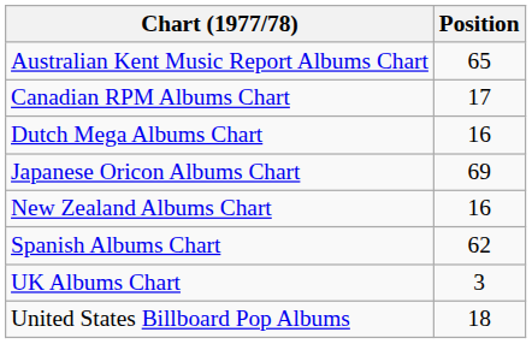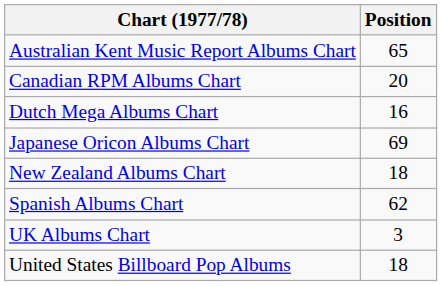Canadian RPM Albums Chart | Position: 17 -> 20
New Zealand Albums Chart | Position: 16 -> 18
